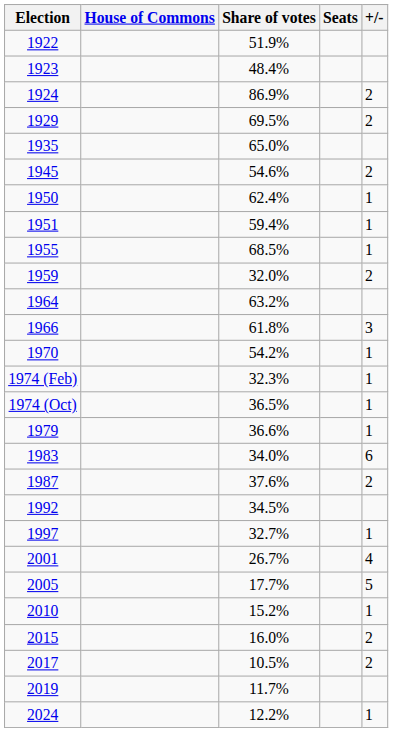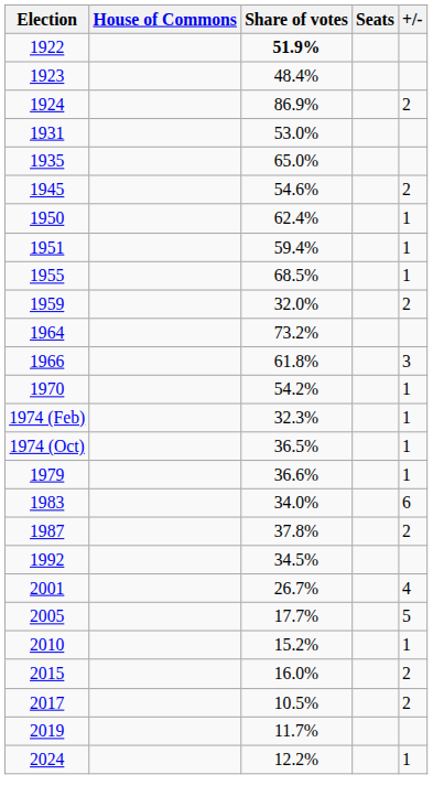1922 | Share of votes: normal -> bold
- row: 1929 | 69.5% | 2
+ row: 1931 | 53.0%
1964 | Share of votes: 63.2% -> 73.2%
1987 | Share of votes: 37.6% -> 37.8%
- row: 1997 | 32.7% | 1
